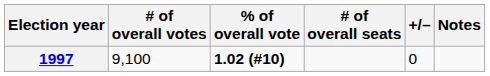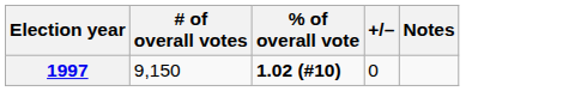- column: # of overall seats
1997 | # of overall votes: 9,100 -> 9,150
